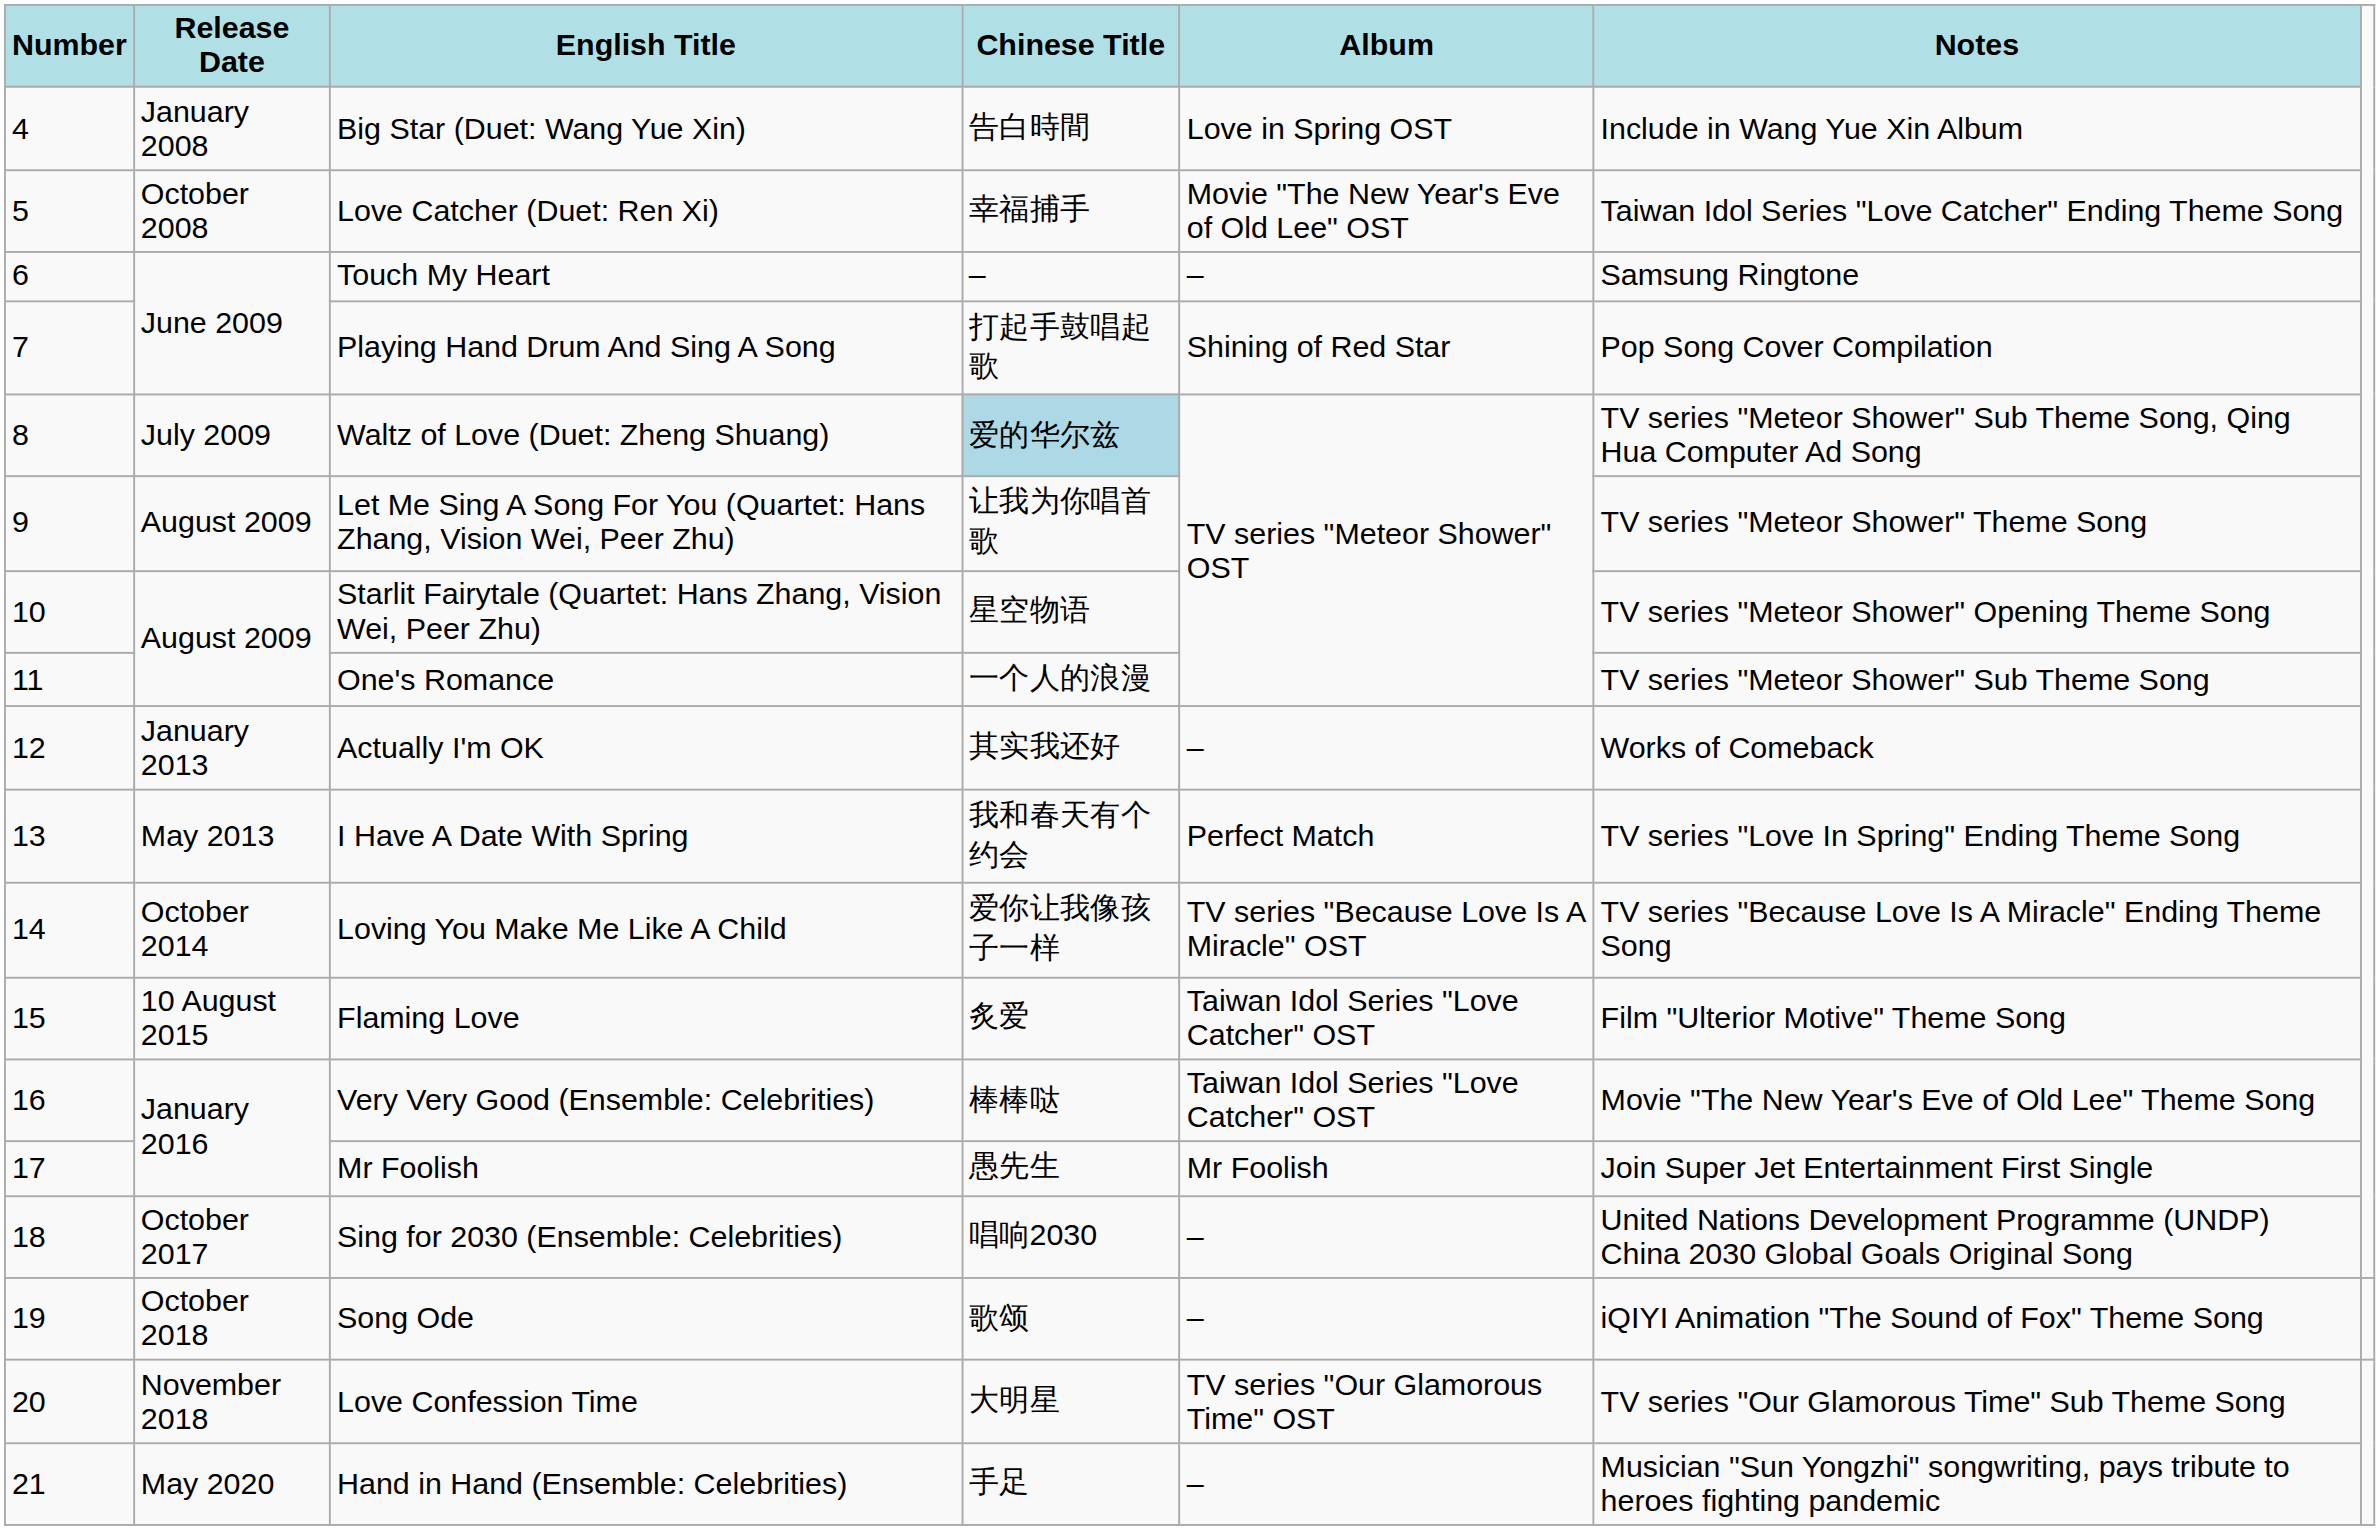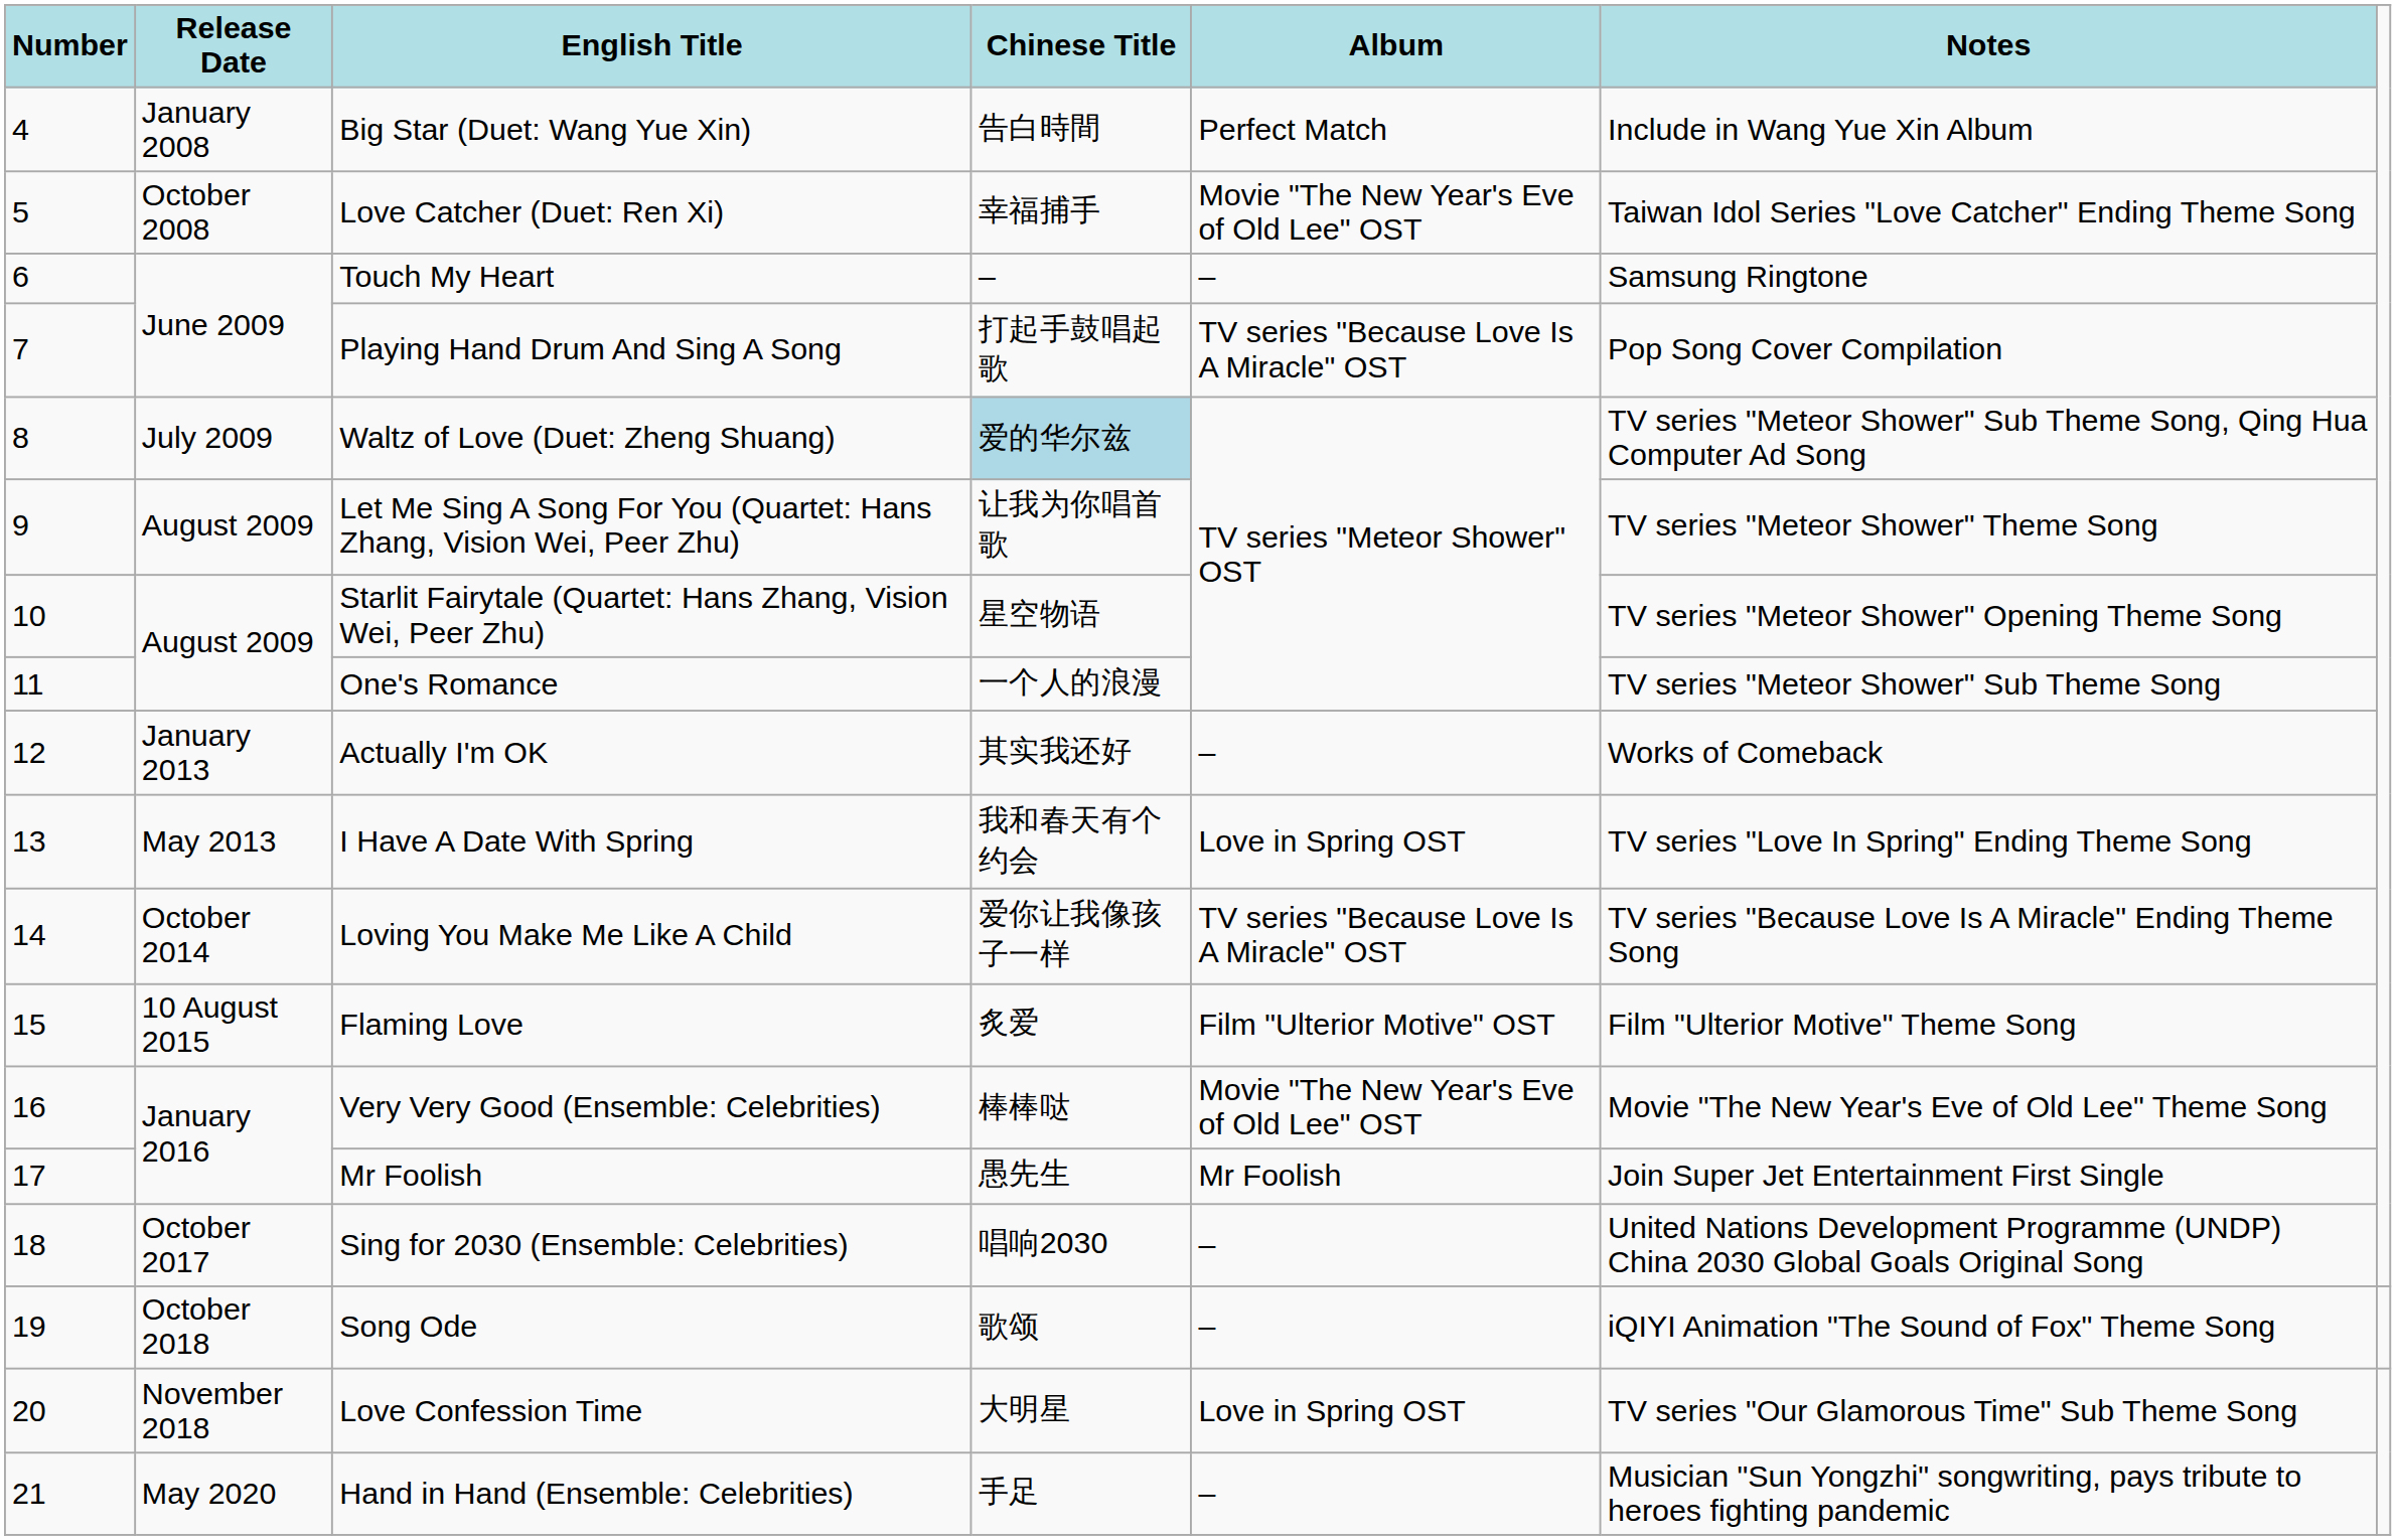Big Star (Duet: Wang Yue Xin) | column 5: Love in Spring OST -> Perfect Match
Playing Hand Drum And Sing A Song | column 5: Shining of Red Star -> TV series "Because Love Is A Miracle" OST
I Have A Date With Spring | column 5: Perfect Match -> Love in Spring OST
Flaming Love | column 5: Taiwan Idol Series "Love Catcher" OST -> Film "Ulterior Motive" OST
Very Very Good (Ensemble: Celebrities) | column 5: Taiwan Idol Series "Love Catcher" OST -> Movie "The New Year's Eve of Old Lee" OST
Love Confession Time | column 5: TV series "Our Glamorous Time" OST -> Love in Spring OST
